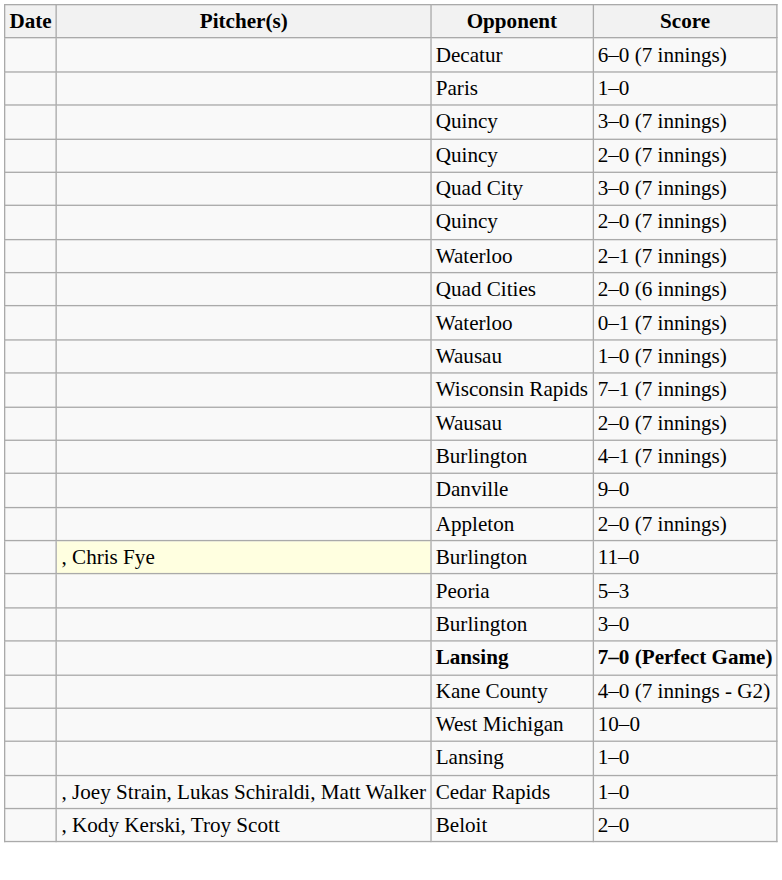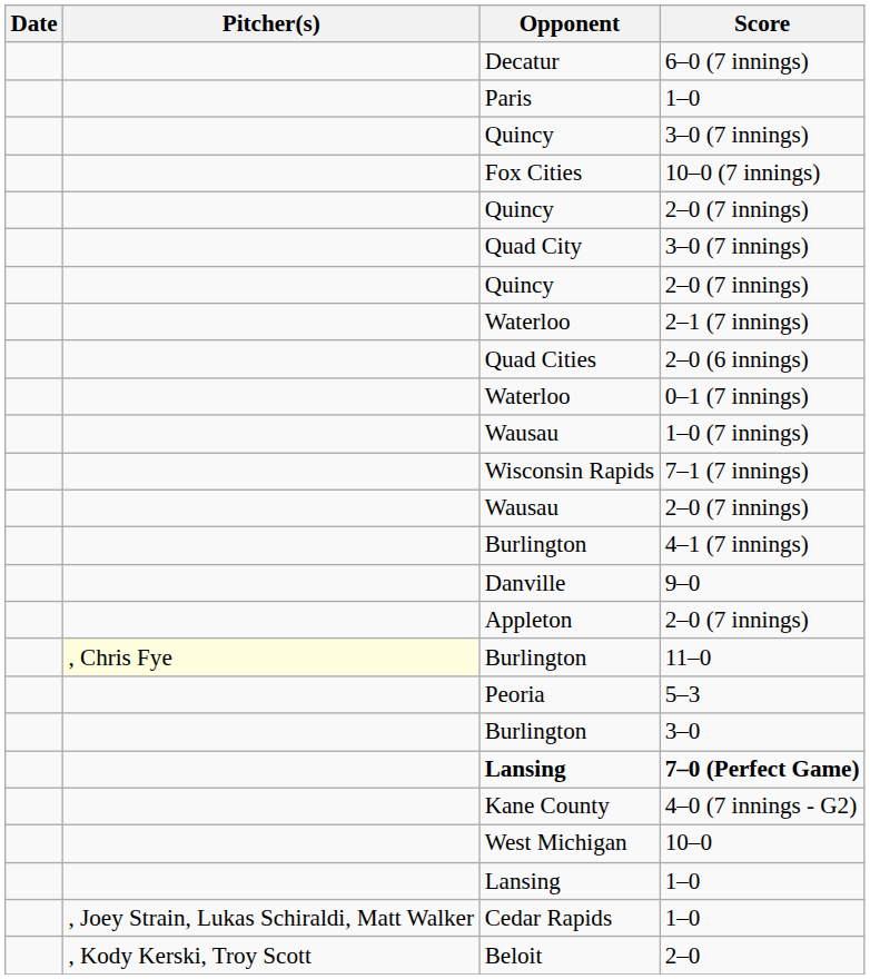+ row: Fox Cities | 10–0 (7 innings)
